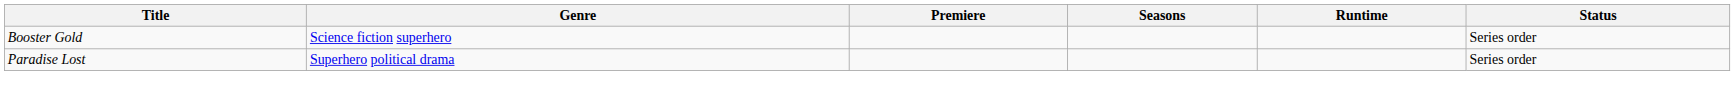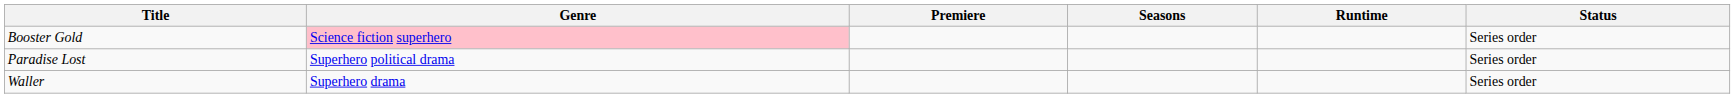Booster Gold | Genre: no background -> pink background
+ row: Waller | Superhero drama | Series order
